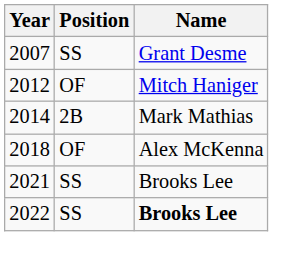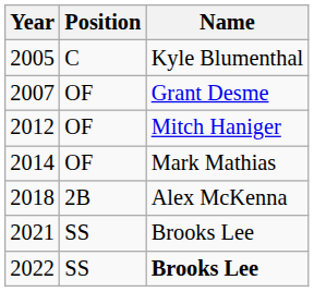+ row: 2005 | C | Kyle Blumenthal
2007 | Position: SS -> OF
2014 | Position: 2B -> OF
2018 | Position: OF -> 2B
